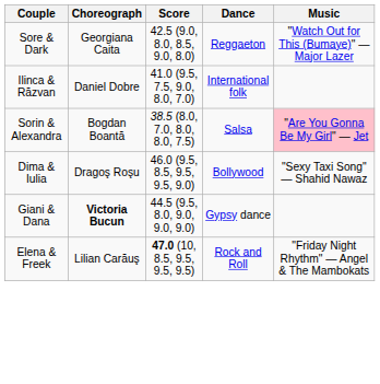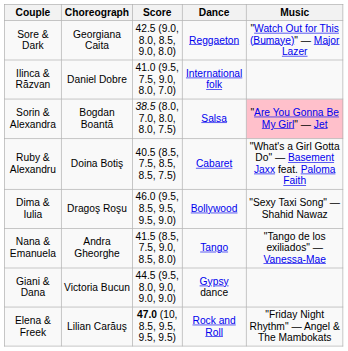+ row: Ruby & Alexandru | Doina Botiş | 40.5 (8.5, 7.5, 8.5, 8.5, 7.5) | Cabaret | "What's a Girl Gotta Do" — Basement Jaxx feat. Paloma Faith
+ row: Nana & Emanuela | Andra Gheorghe | 41.5 (8.5, 7.5, 9.0, 8.5, 8.0) | Tango | "Tango de los exiliados" — Vanessa-Mae
Giani & Dana | Choreograph: bold -> normal
